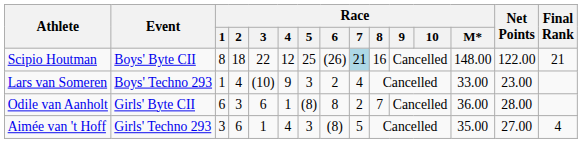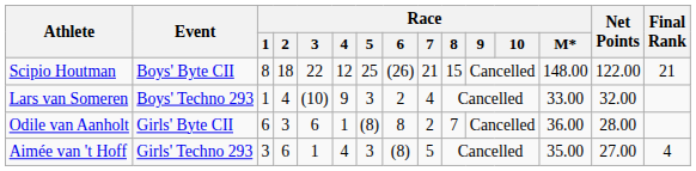Scipio Houtman | Race / 7: lightblue background -> no background
Scipio Houtman | Race / 8: 16 -> 15
Lars van Someren | Net Points: 23.00 -> 32.00
